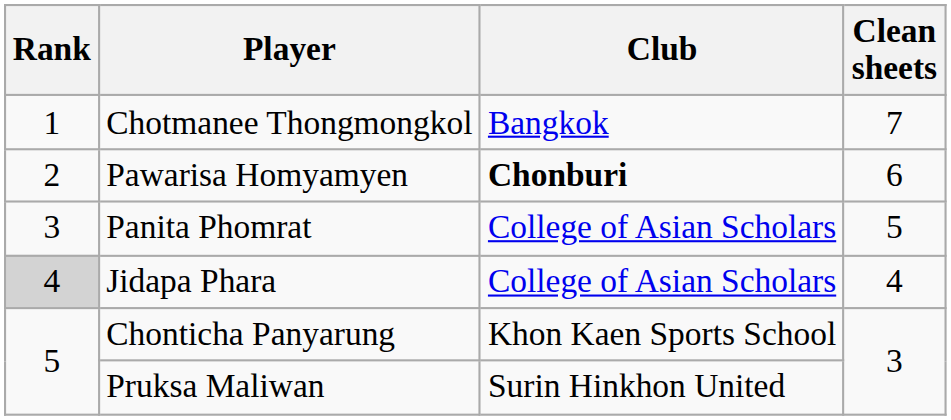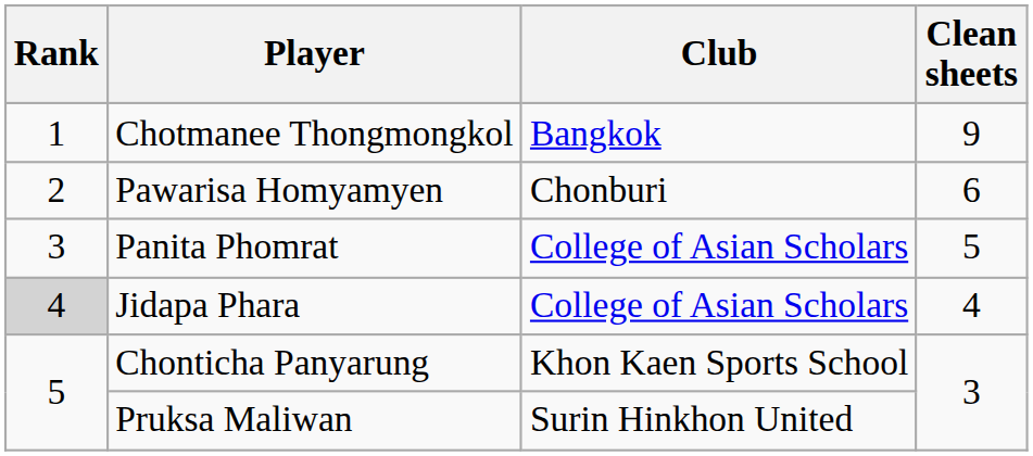Chotmanee Thongmongkol | Clean sheets: 7 -> 9
Pawarisa Homyamyen | Club: bold -> normal
